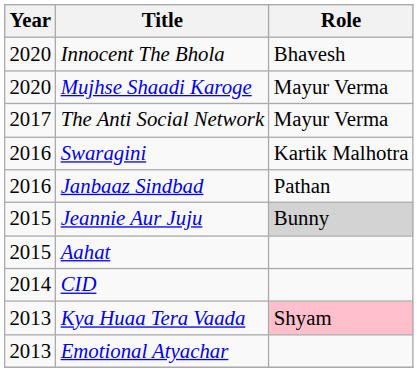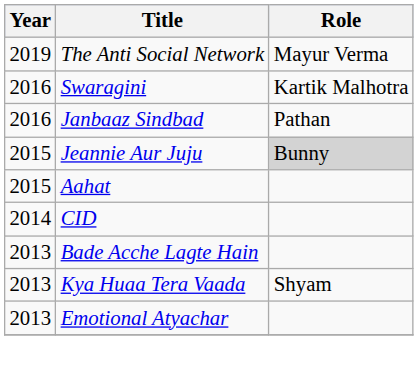- row: 2020 | Innocent The Bhola | Bhavesh
- row: 2020 | Mujhse Shaadi Karoge | Mayur Verma
The Anti Social Network | Year: 2017 -> 2019
+ row: 2013 | Bade Acche Lagte Hain
Kya Huaa Tera Vaada | Role: pink background -> no background
